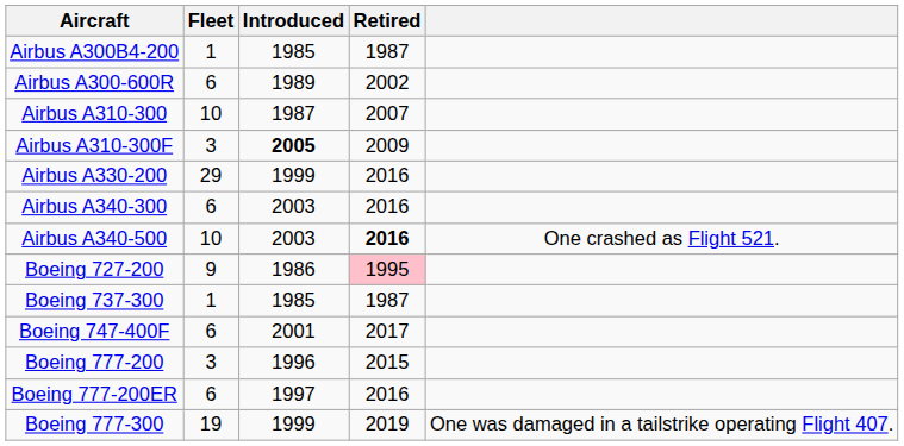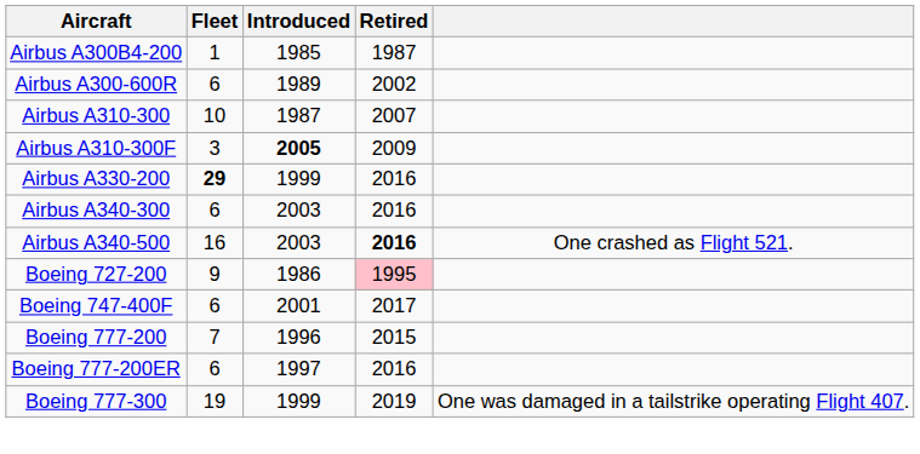Airbus A330-200 | Fleet: normal -> bold
Airbus A340-500 | Fleet: 10 -> 16
- row: Boeing 737-300 | 1 | 1985 | 1987
Boeing 777-200 | Fleet: 3 -> 7
